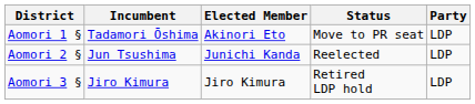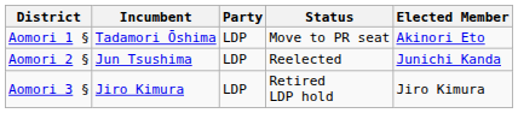columns swapped: Party <-> Elected Member
